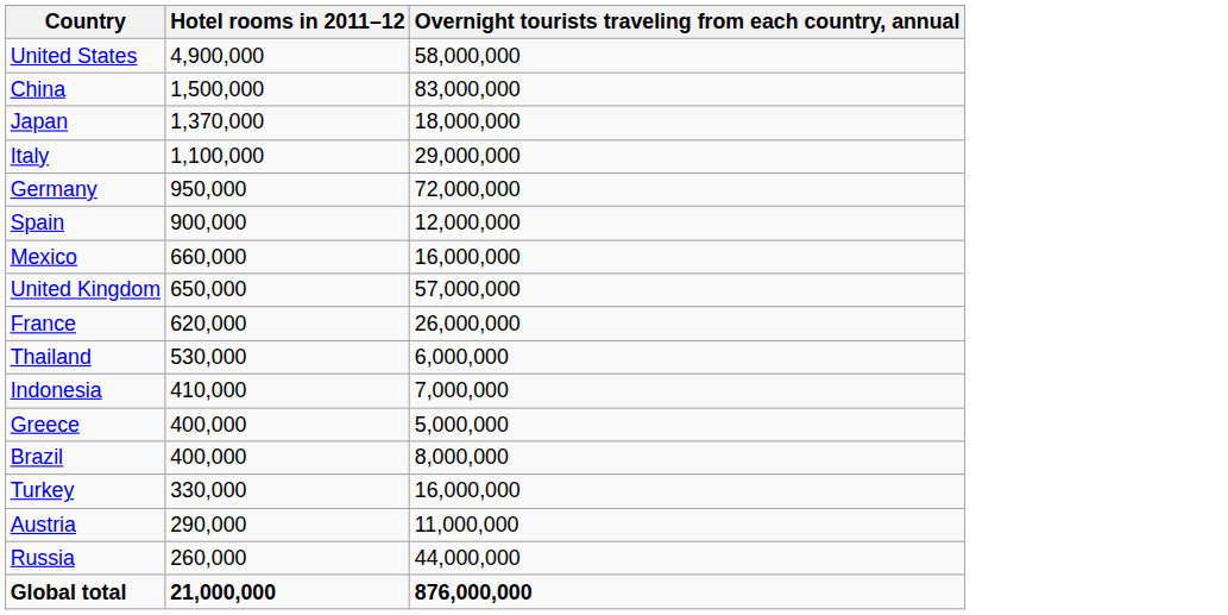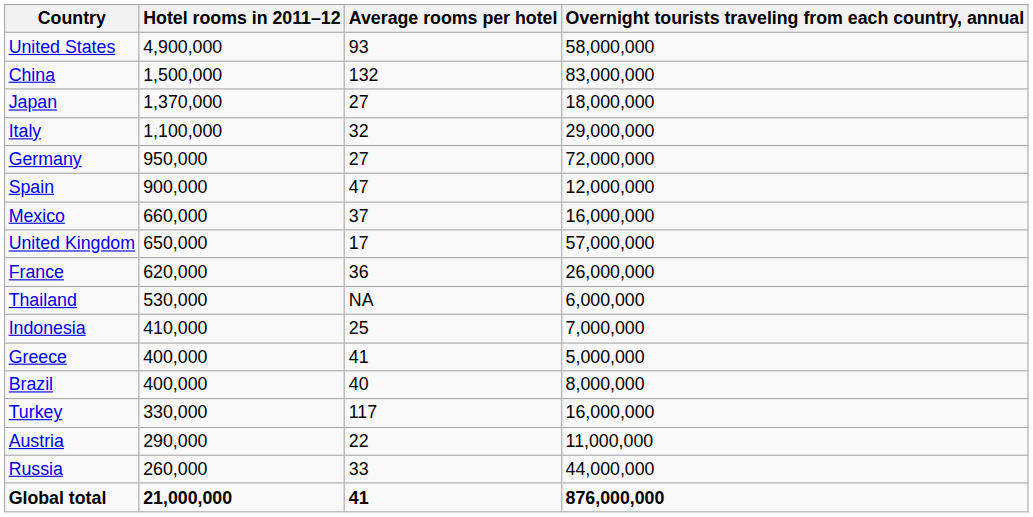+ column: Average rooms per hotel | 93 | 132 | 27 | 32 | 27 | 47 | 37 | 17 | 36 | NA | 25 | 41 | 40 | 117 | 22 | 33 | 41
